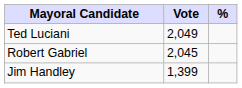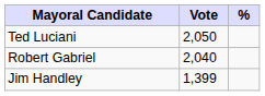Ted Luciani | Vote: 2,049 -> 2,050
Robert Gabriel | Vote: 2,045 -> 2,040
